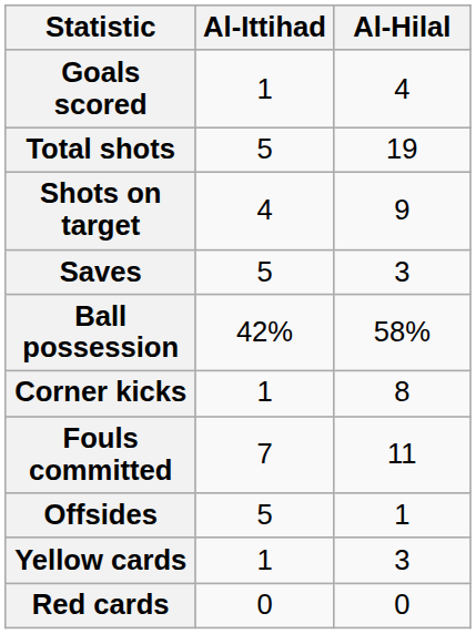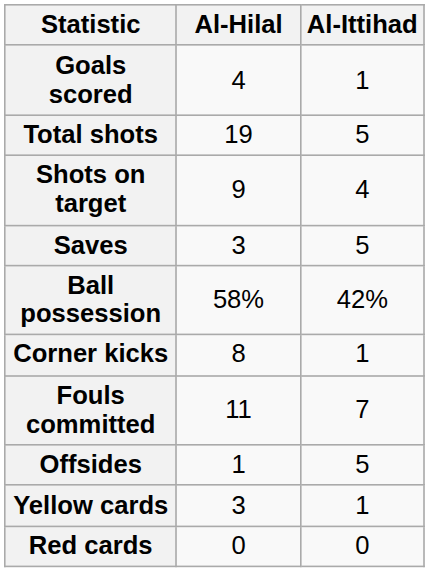columns swapped: Al-Ittihad <-> Al-Hilal
